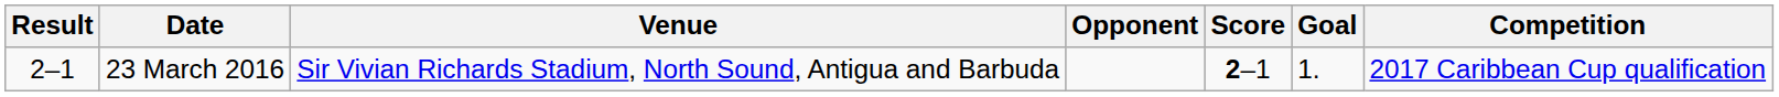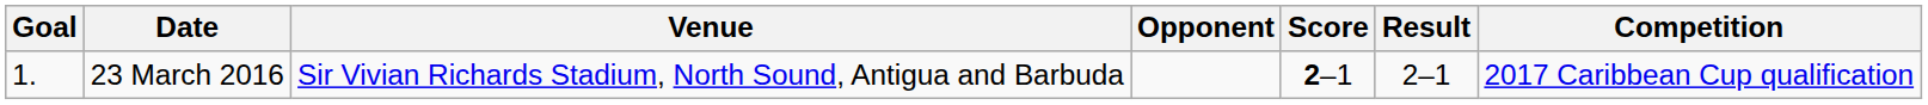columns swapped: Goal <-> Result
